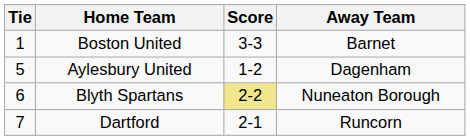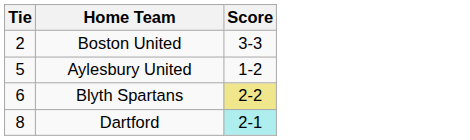- column: Away Team | Barnet | Dagenham | Nuneaton Borough | Runcorn
Boston United | Tie: 1 -> 2
Dartford | Tie: 7 -> 8
Dartford | Score: no background -> paleturquoise background
